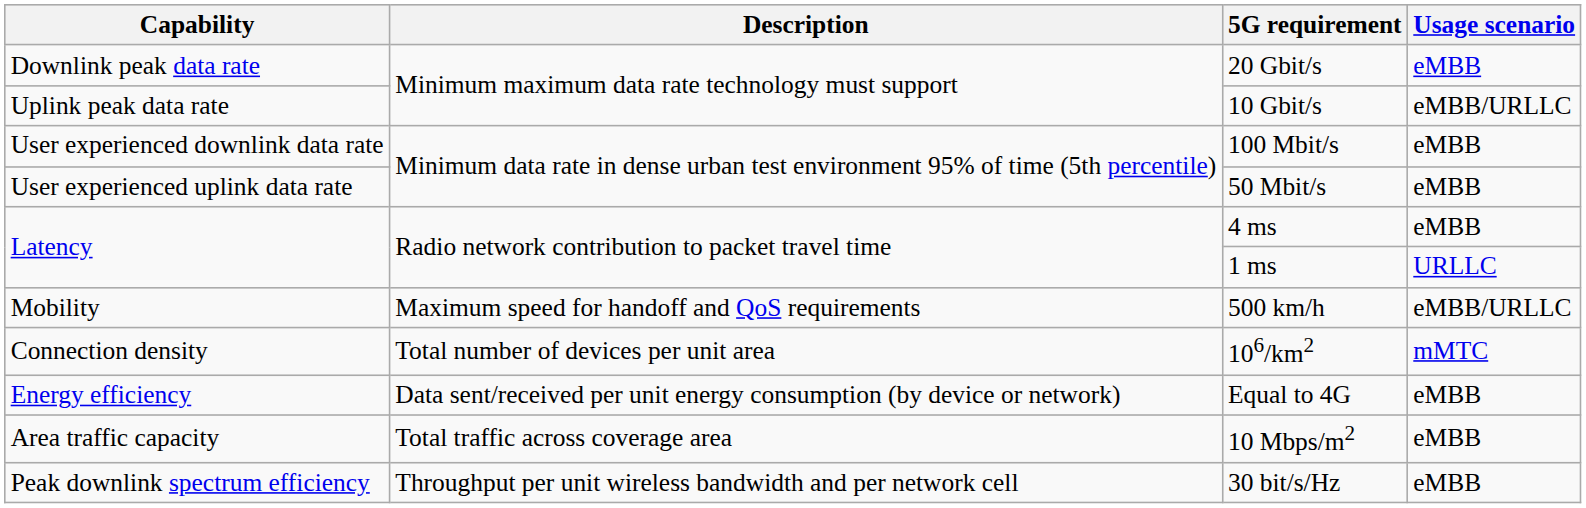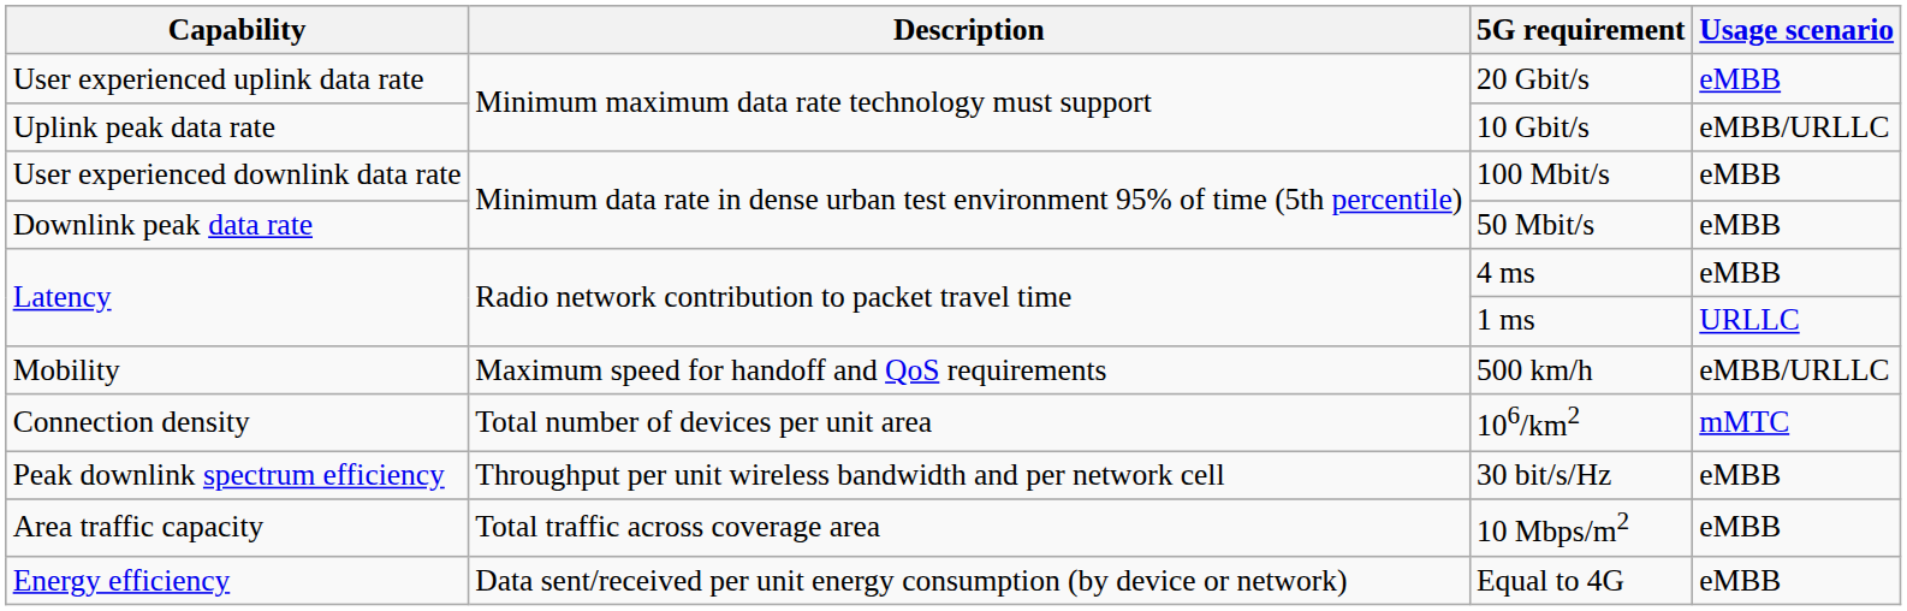20 Gbit/s | Capability: Downlink peak data rate -> User experienced uplink data rate
50 Mbit/s | Capability: User experienced uplink data rate -> Downlink peak data rate
rows swapped: Equal to 4G <-> 30 bit/s/Hz
